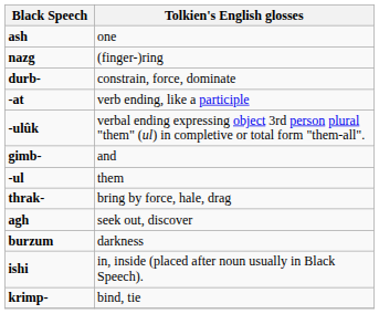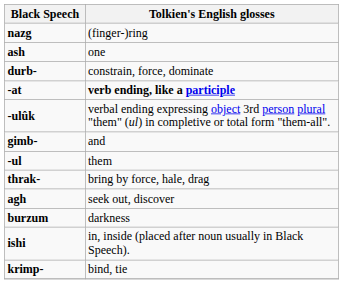rows swapped: ash <-> nazg
-at | Tolkien's English glosses: normal -> bold
